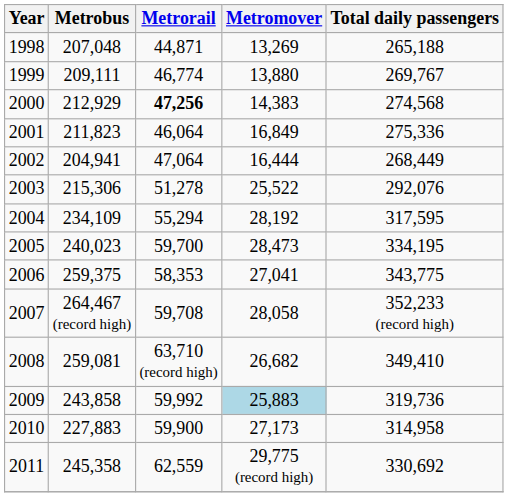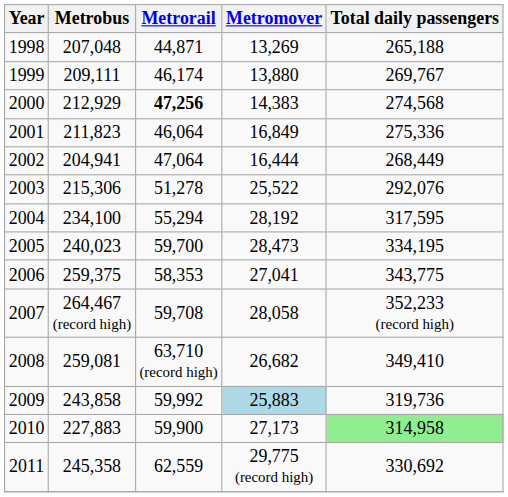1999 | Metrorail: 46,774 -> 46,174
2004 | Metrobus: 234,109 -> 234,100
2010 | Total daily passengers: no background -> lightgreen background
